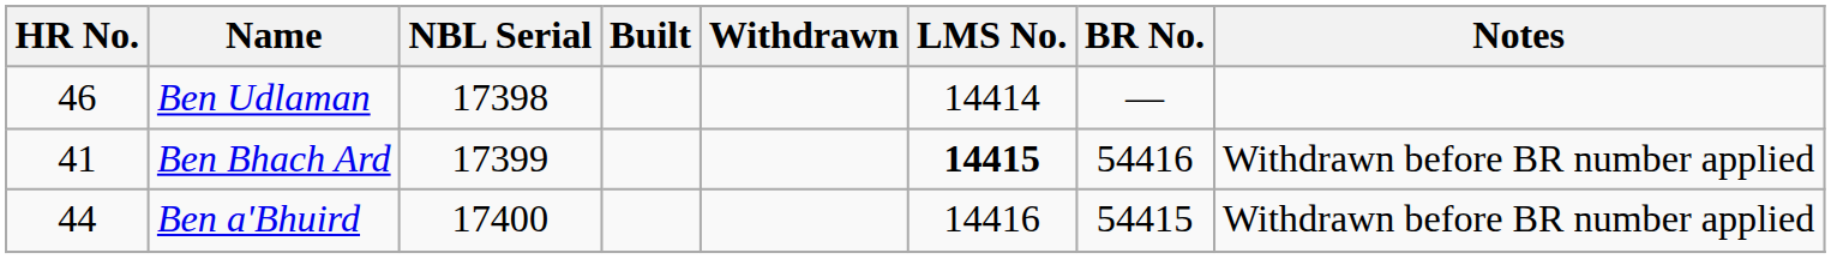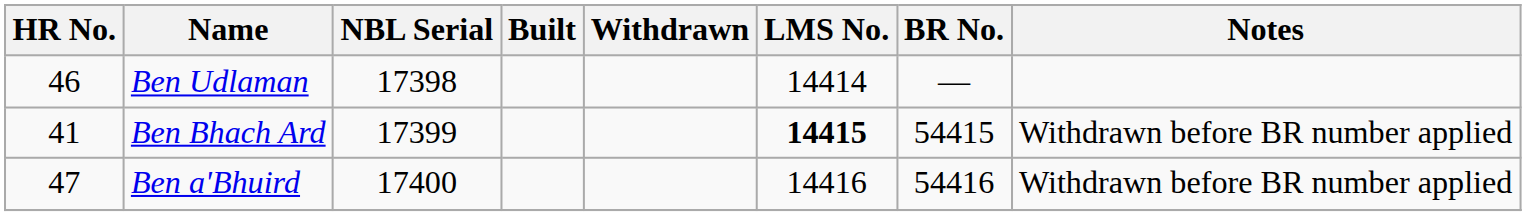Ben Bhach Ard | BR No.: 54416 -> 54415
Ben a'Bhuird | HR No.: 44 -> 47
Ben a'Bhuird | BR No.: 54415 -> 54416
